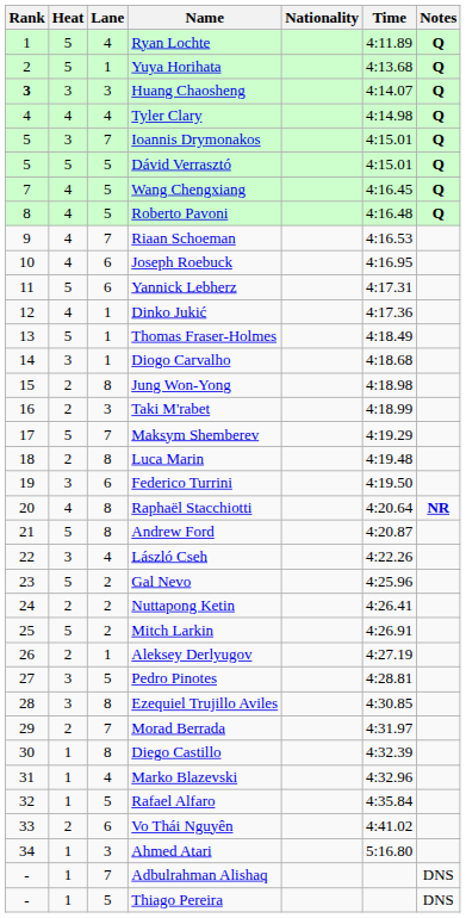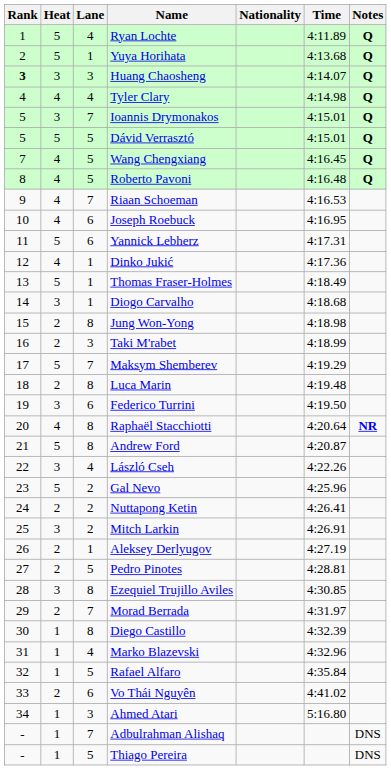Mitch Larkin | Heat: 5 -> 3
Pedro Pinotes | Heat: 3 -> 2
